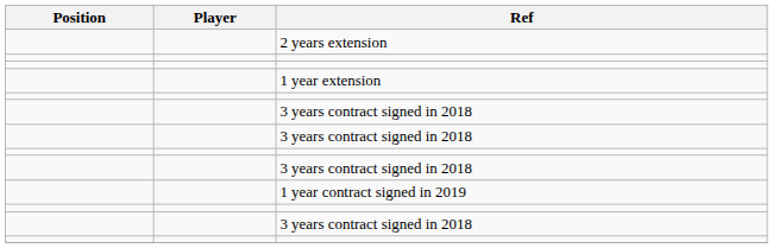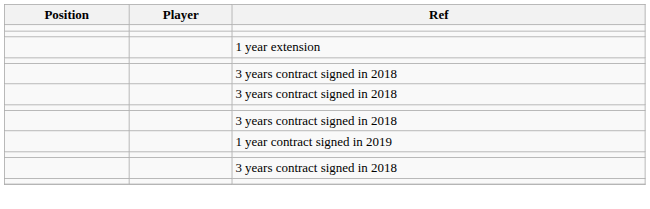- row: 2 years extension
